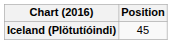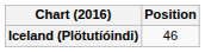Iceland (Plötutíóindi) | Position: 45 -> 46
